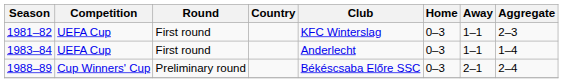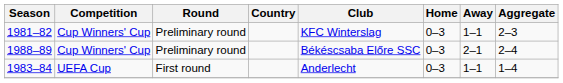1981–82 | Competition: UEFA Cup -> Cup Winners' Cup
1981–82 | Round: First round -> Preliminary round
rows swapped: 1983–84 <-> 1988–89
